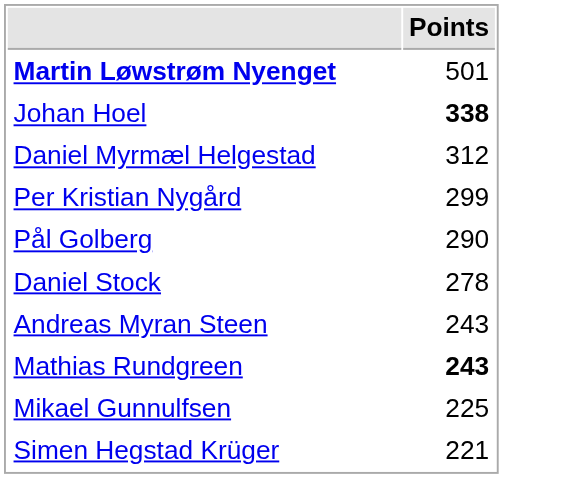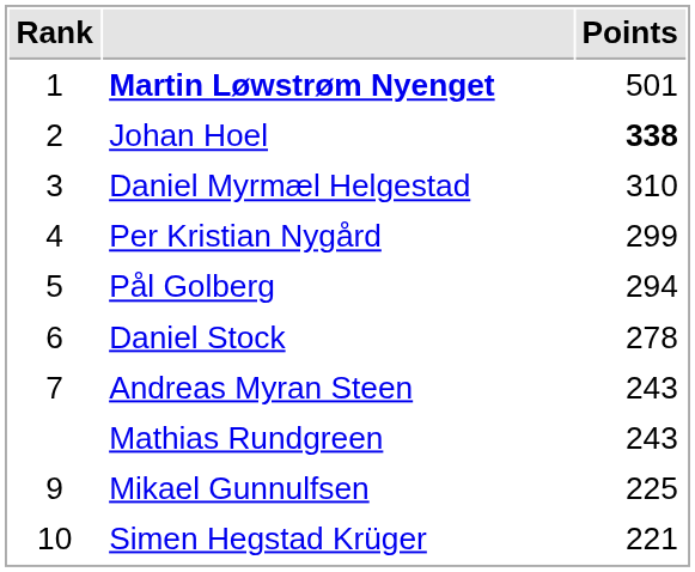+ column: Rank | 1 | 2 | 3 | 4 | 5 | 6 | 7 | 9 | 10
Daniel Myrmæl Helgestad | Points: 312 -> 310
Pål Golberg | Points: 290 -> 294
Mathias Rundgreen | Points: bold -> normal
